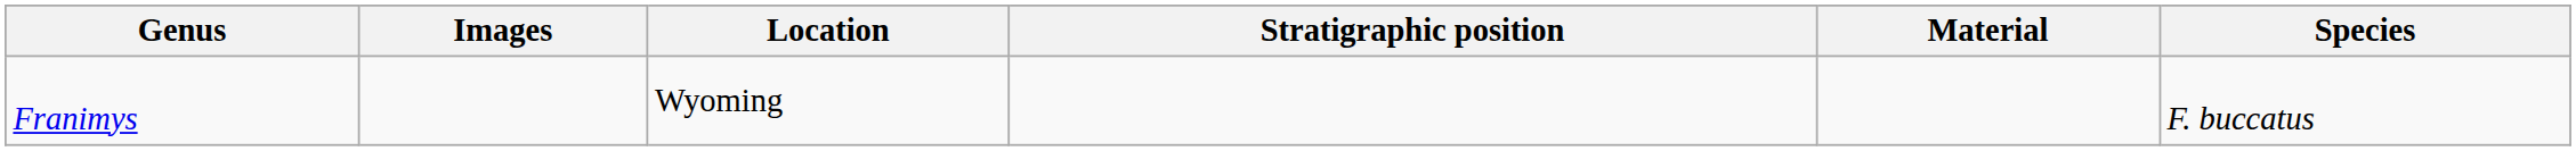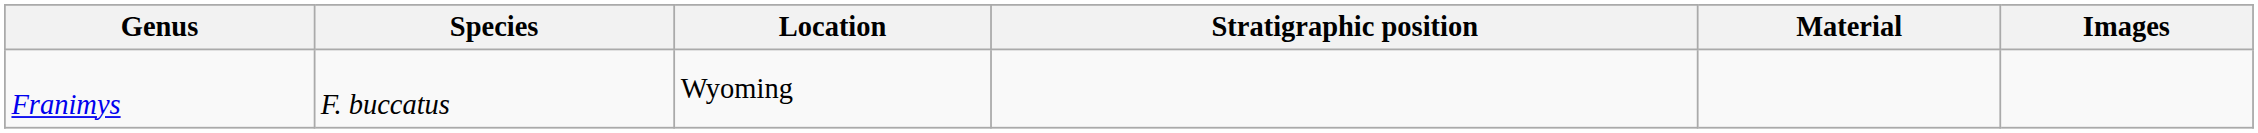columns swapped: Species <-> Images
